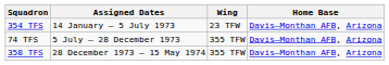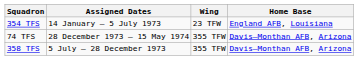354 TFS | Home Base: Davis–Monthan AFB, Arizona -> England AFB, Louisiana
74 TFS | Assigned Dates: 5 July – 28 December 1973 -> 28 December 1973 – 15 May 1974
358 TFS | Assigned Dates: 28 December 1973 – 15 May 1974 -> 5 July – 28 December 1973
